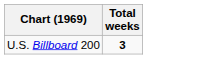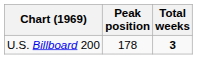+ column: Peak position | 178
